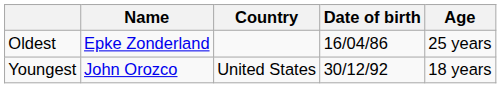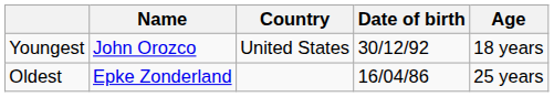rows swapped: Youngest <-> Oldest
